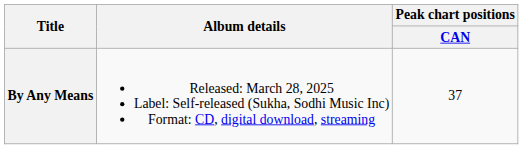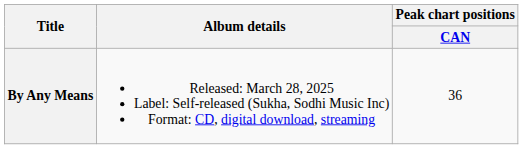By Any Means | Peak chart positions / CAN: 37 -> 36
